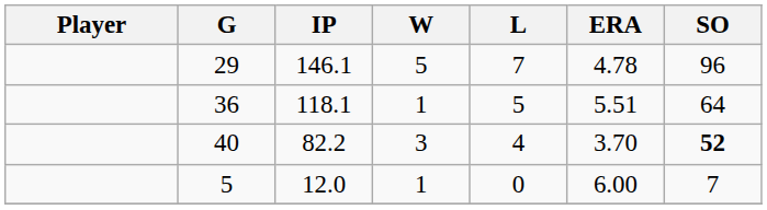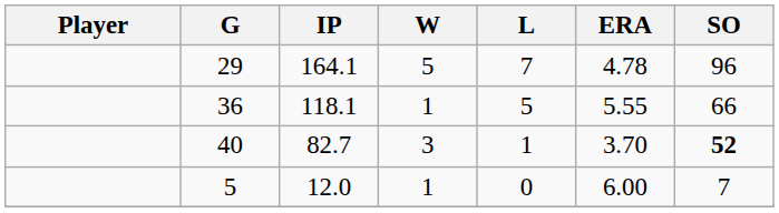29 | IP: 146.1 -> 164.1
36 | ERA: 5.51 -> 5.55
36 | SO: 64 -> 66
40 | IP: 82.2 -> 82.7
40 | L: 4 -> 1
